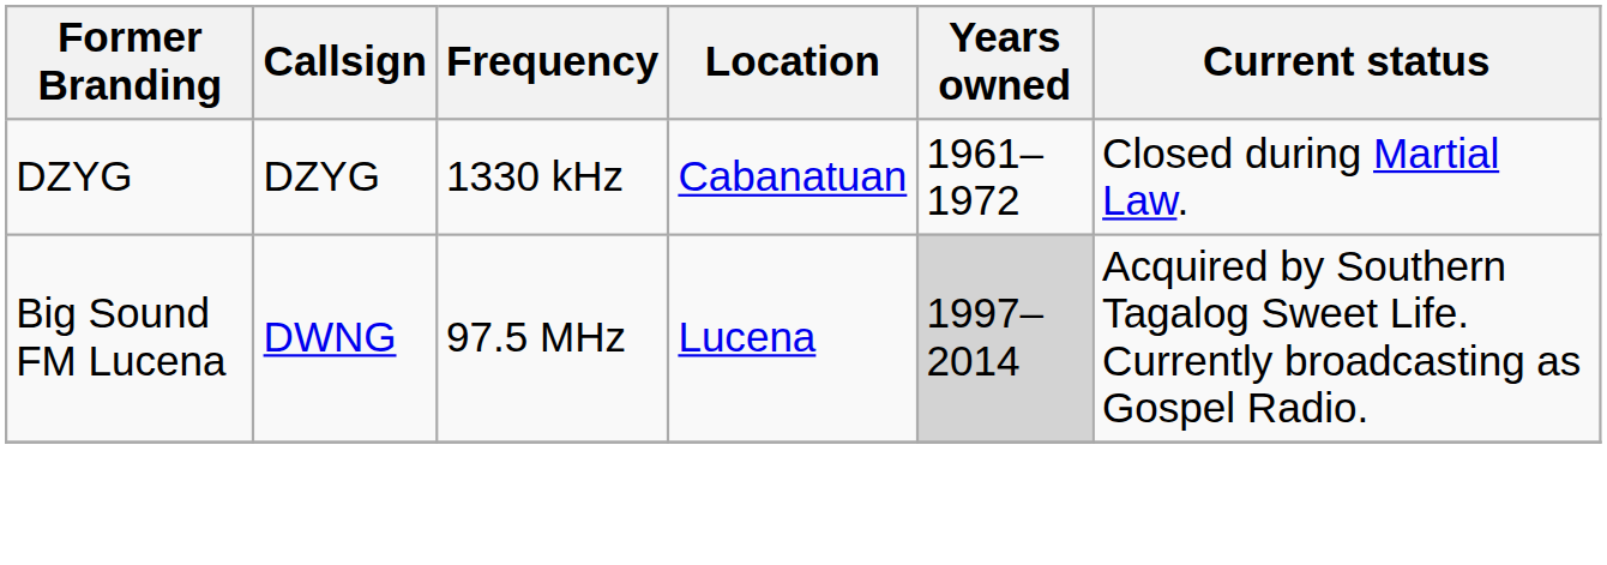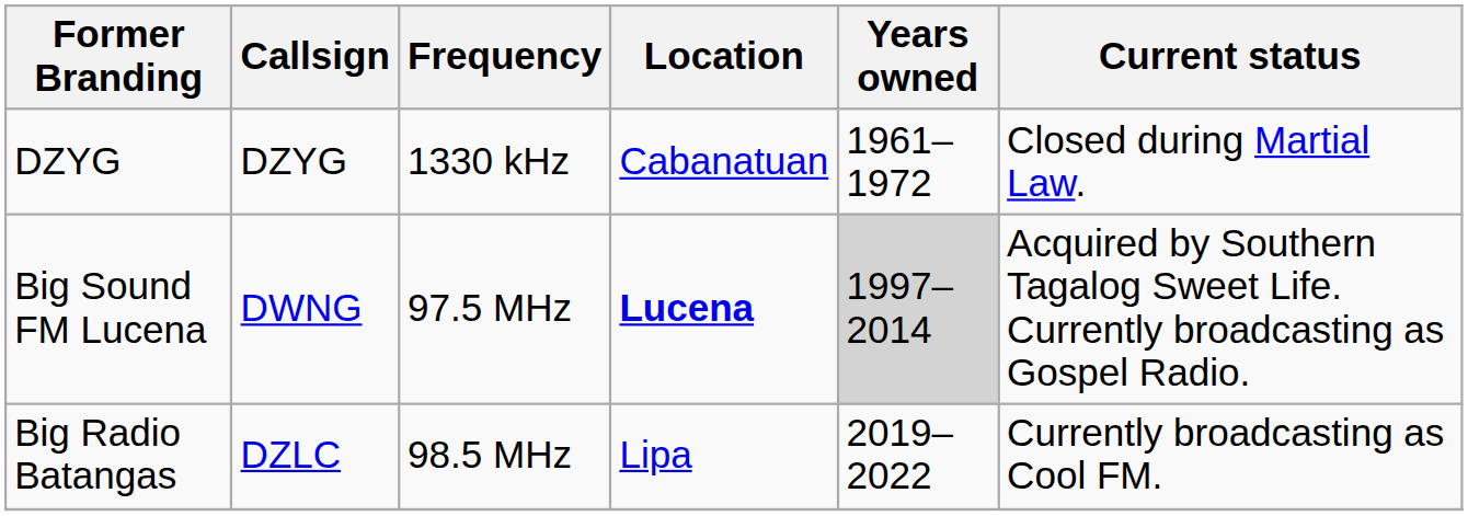Big Sound FM Lucena | Location: normal -> bold
+ row: Big Radio Batangas | DZLC | 98.5 MHz | Lipa | 2019–2022 | Currently broadcasting as Cool FM.
